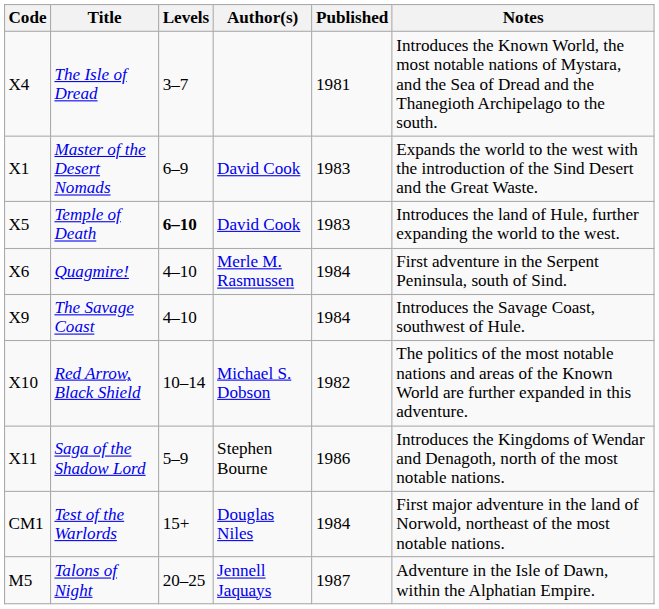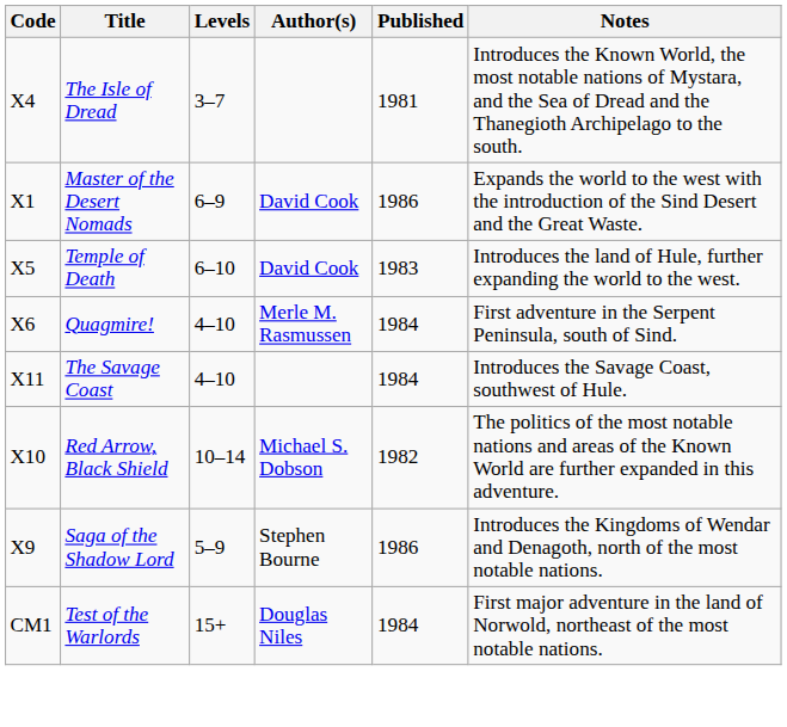Master of the Desert Nomads | Published: 1983 -> 1986
Temple of Death | Levels: bold -> normal
The Savage Coast | Code: X9 -> X11
Saga of the Shadow Lord | Code: X11 -> X9
- row: M5 | Talons of Night | 20–25 | Jennell Jaquays | 1987 | Adventure in the Isle of Dawn, within the Alphatian Empire.
